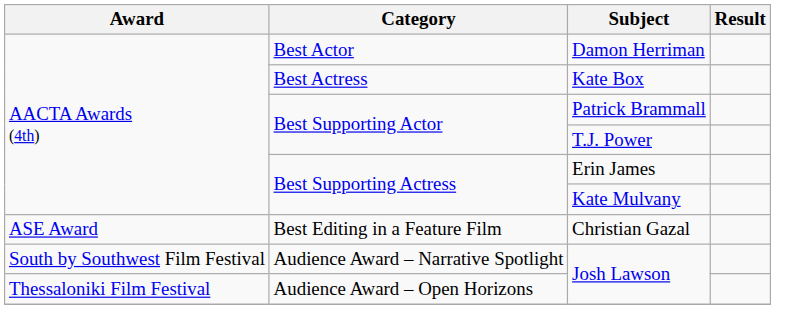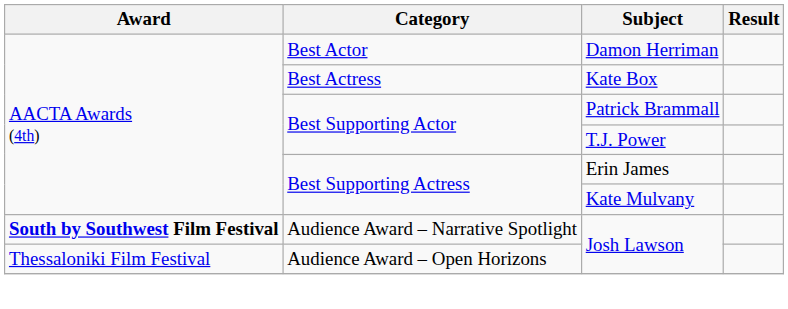- row: ASE Award | Best Editing in a Feature Film | Christian Gazal
Audience Award – Narrative Spotlight / Josh Lawson | Award: normal -> bold
